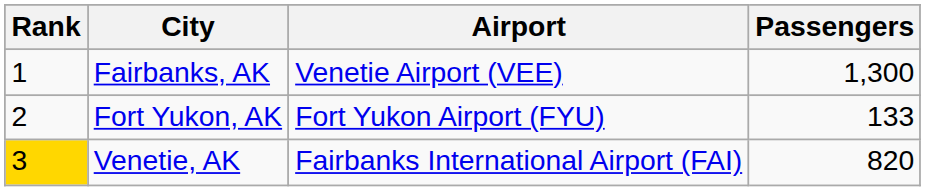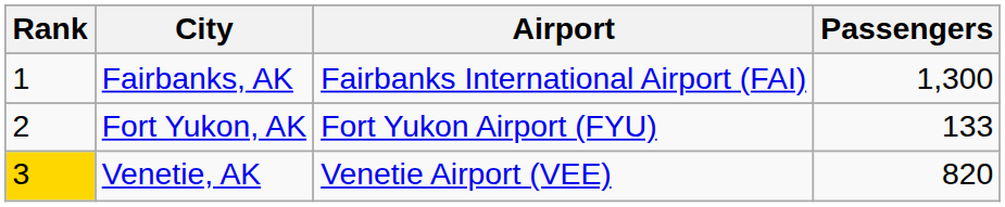Fairbanks, AK | Airport: Venetie Airport (VEE) -> Fairbanks International Airport (FAI)
Venetie, AK | Airport: Fairbanks International Airport (FAI) -> Venetie Airport (VEE)
